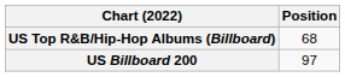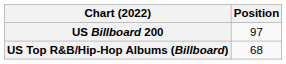rows swapped: US Billboard 200 <-> US Top R&B/Hip-Hop Albums (Billboard)
